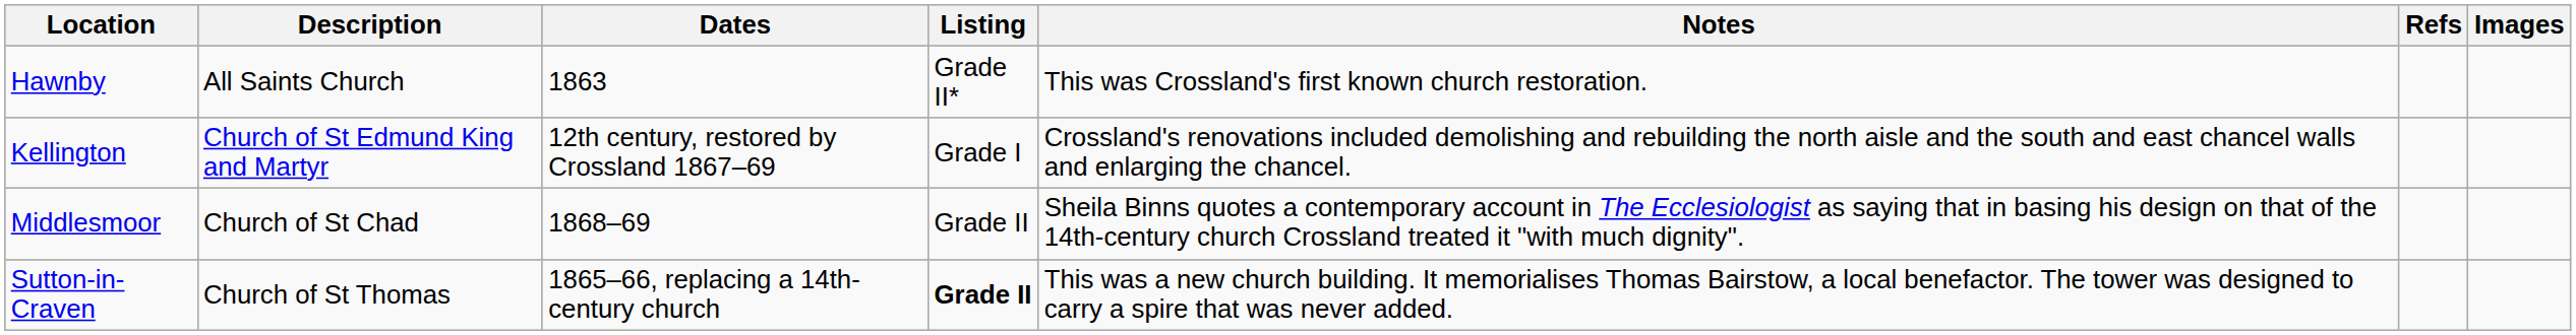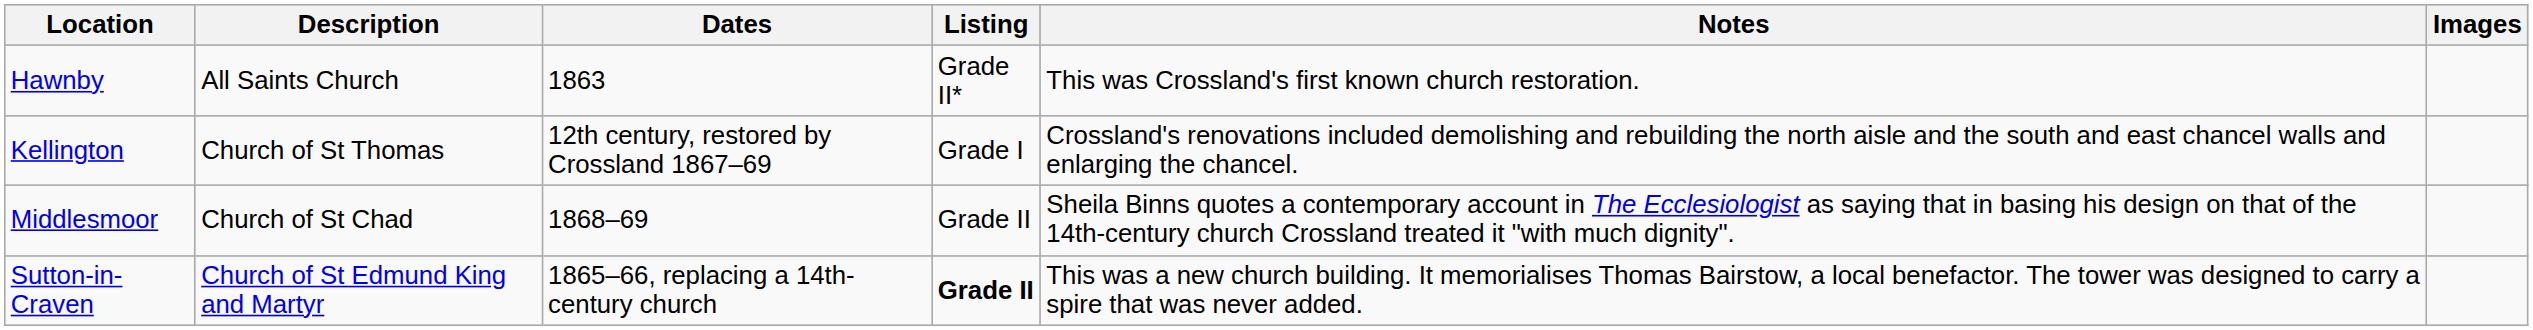- column: Refs
Kellington | Description: Church of St Edmund King and Martyr -> Church of St Thomas
Sutton-in-Craven | Description: Church of St Thomas -> Church of St Edmund King and Martyr
